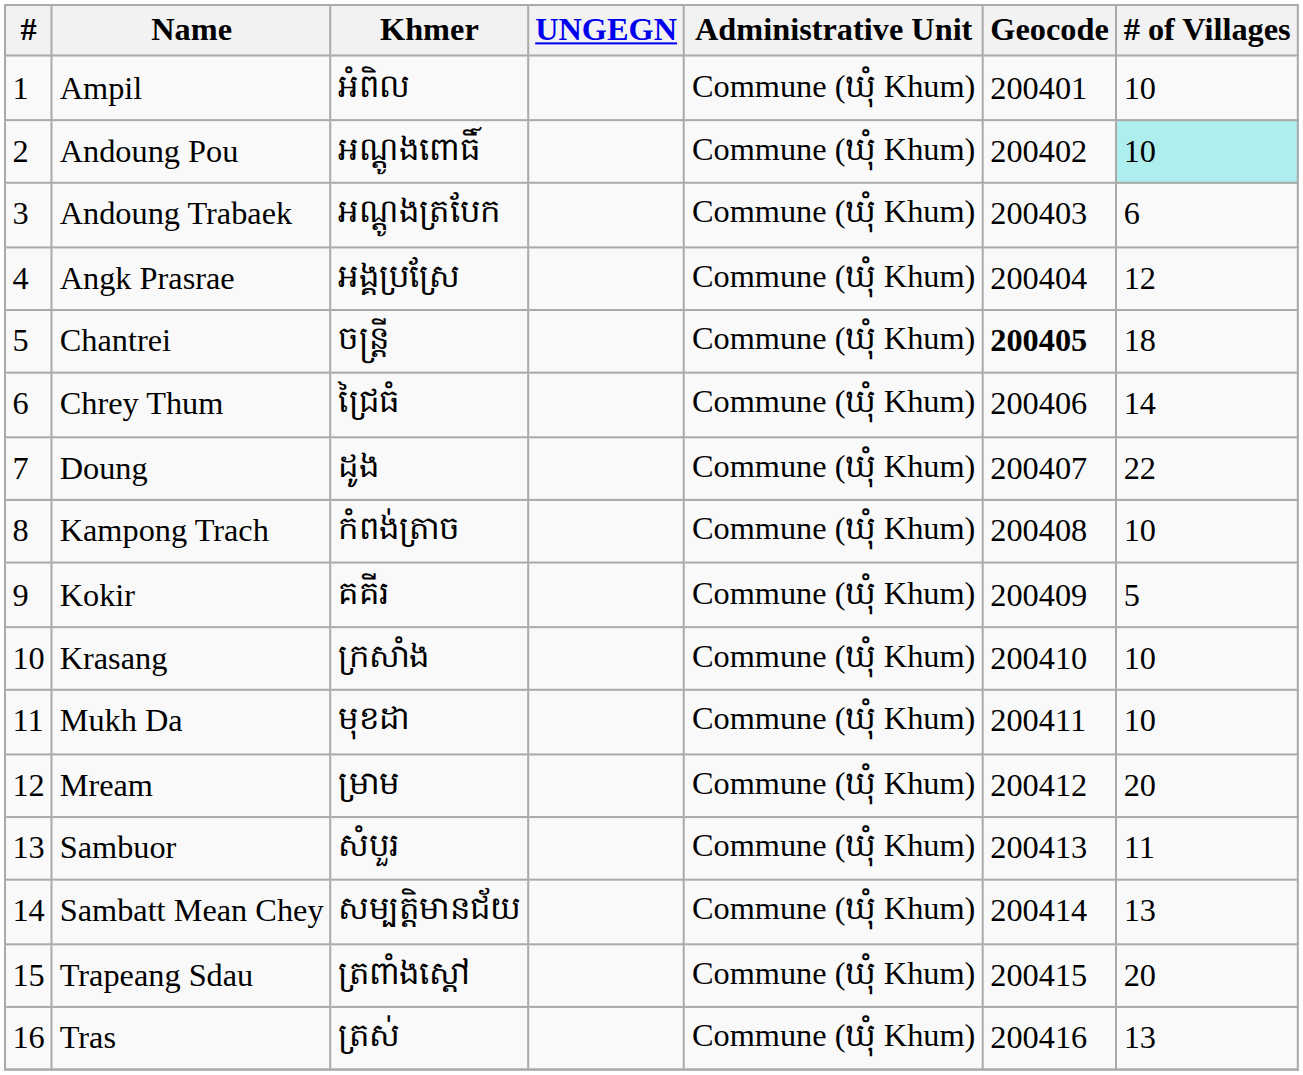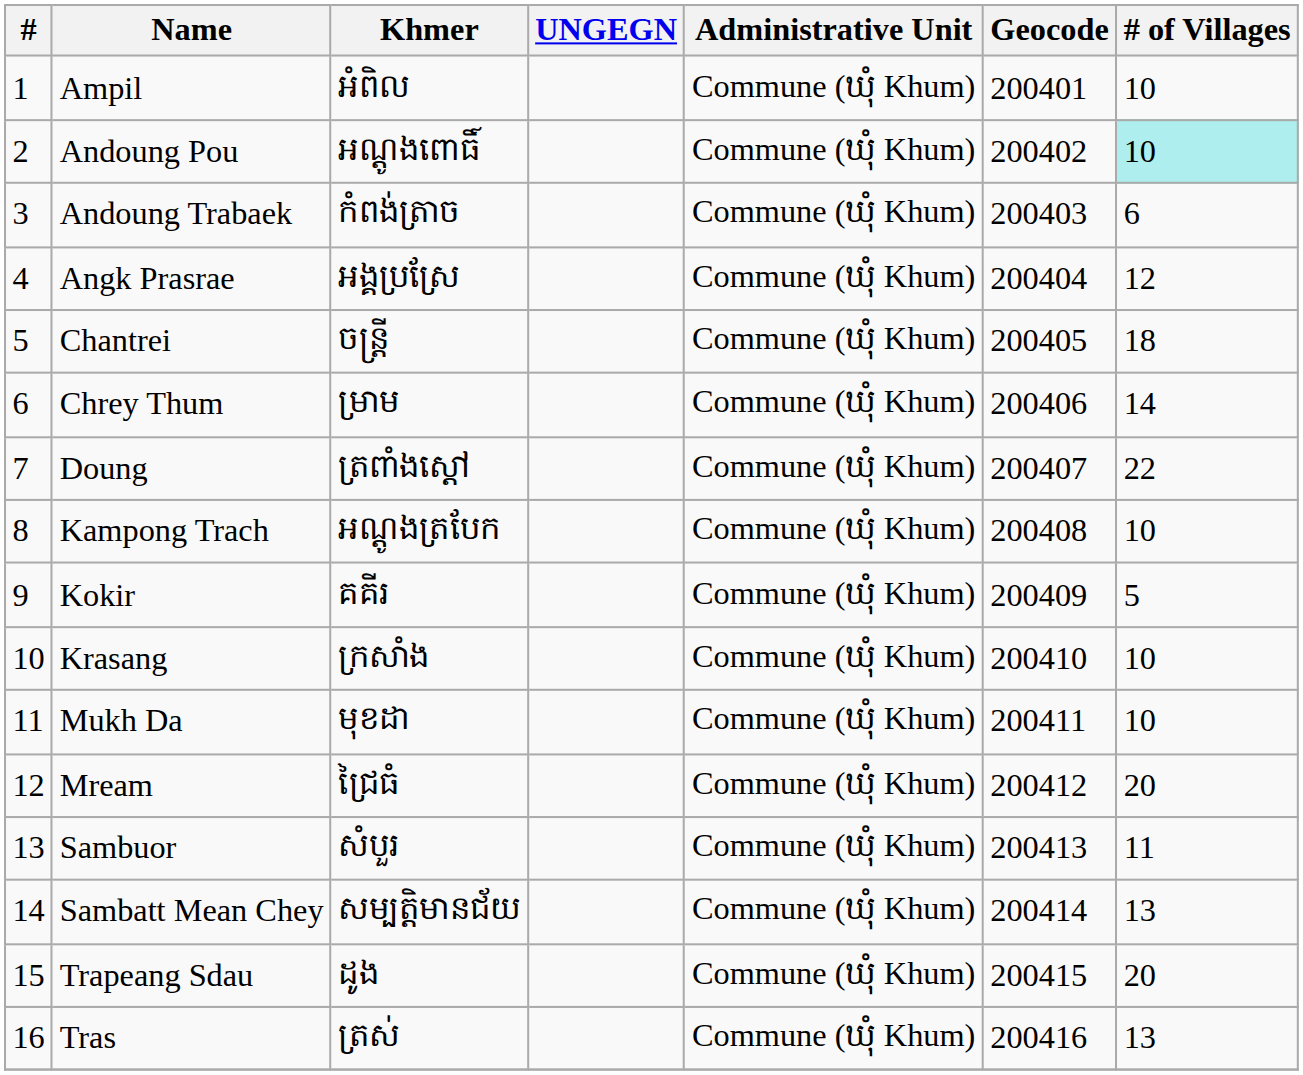Andoung Trabaek | Khmer: អណ្ដូងត្របែក -> កំពង់ត្រាច
Chantrei | Geocode: bold -> normal
Chrey Thum | Khmer: ជ្រៃធំ -> ម្រាម
Doung | Khmer: ដូង -> ត្រពាំងស្ដៅ
Kampong Trach | Khmer: កំពង់ត្រាច -> អណ្ដូងត្របែក
Mream | Khmer: ម្រាម -> ជ្រៃធំ
Trapeang Sdau | Khmer: ត្រពាំងស្ដៅ -> ដូង
